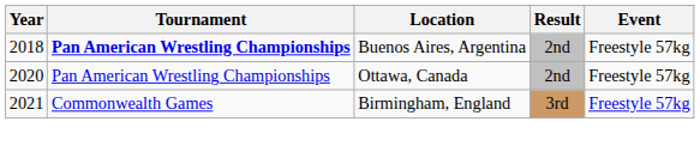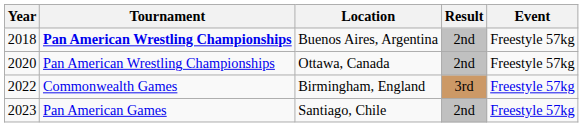Birmingham, England | Year: 2021 -> 2022
+ row: 2023 | Pan American Games | Santiago, Chile | 2nd | Freestyle 57kg
